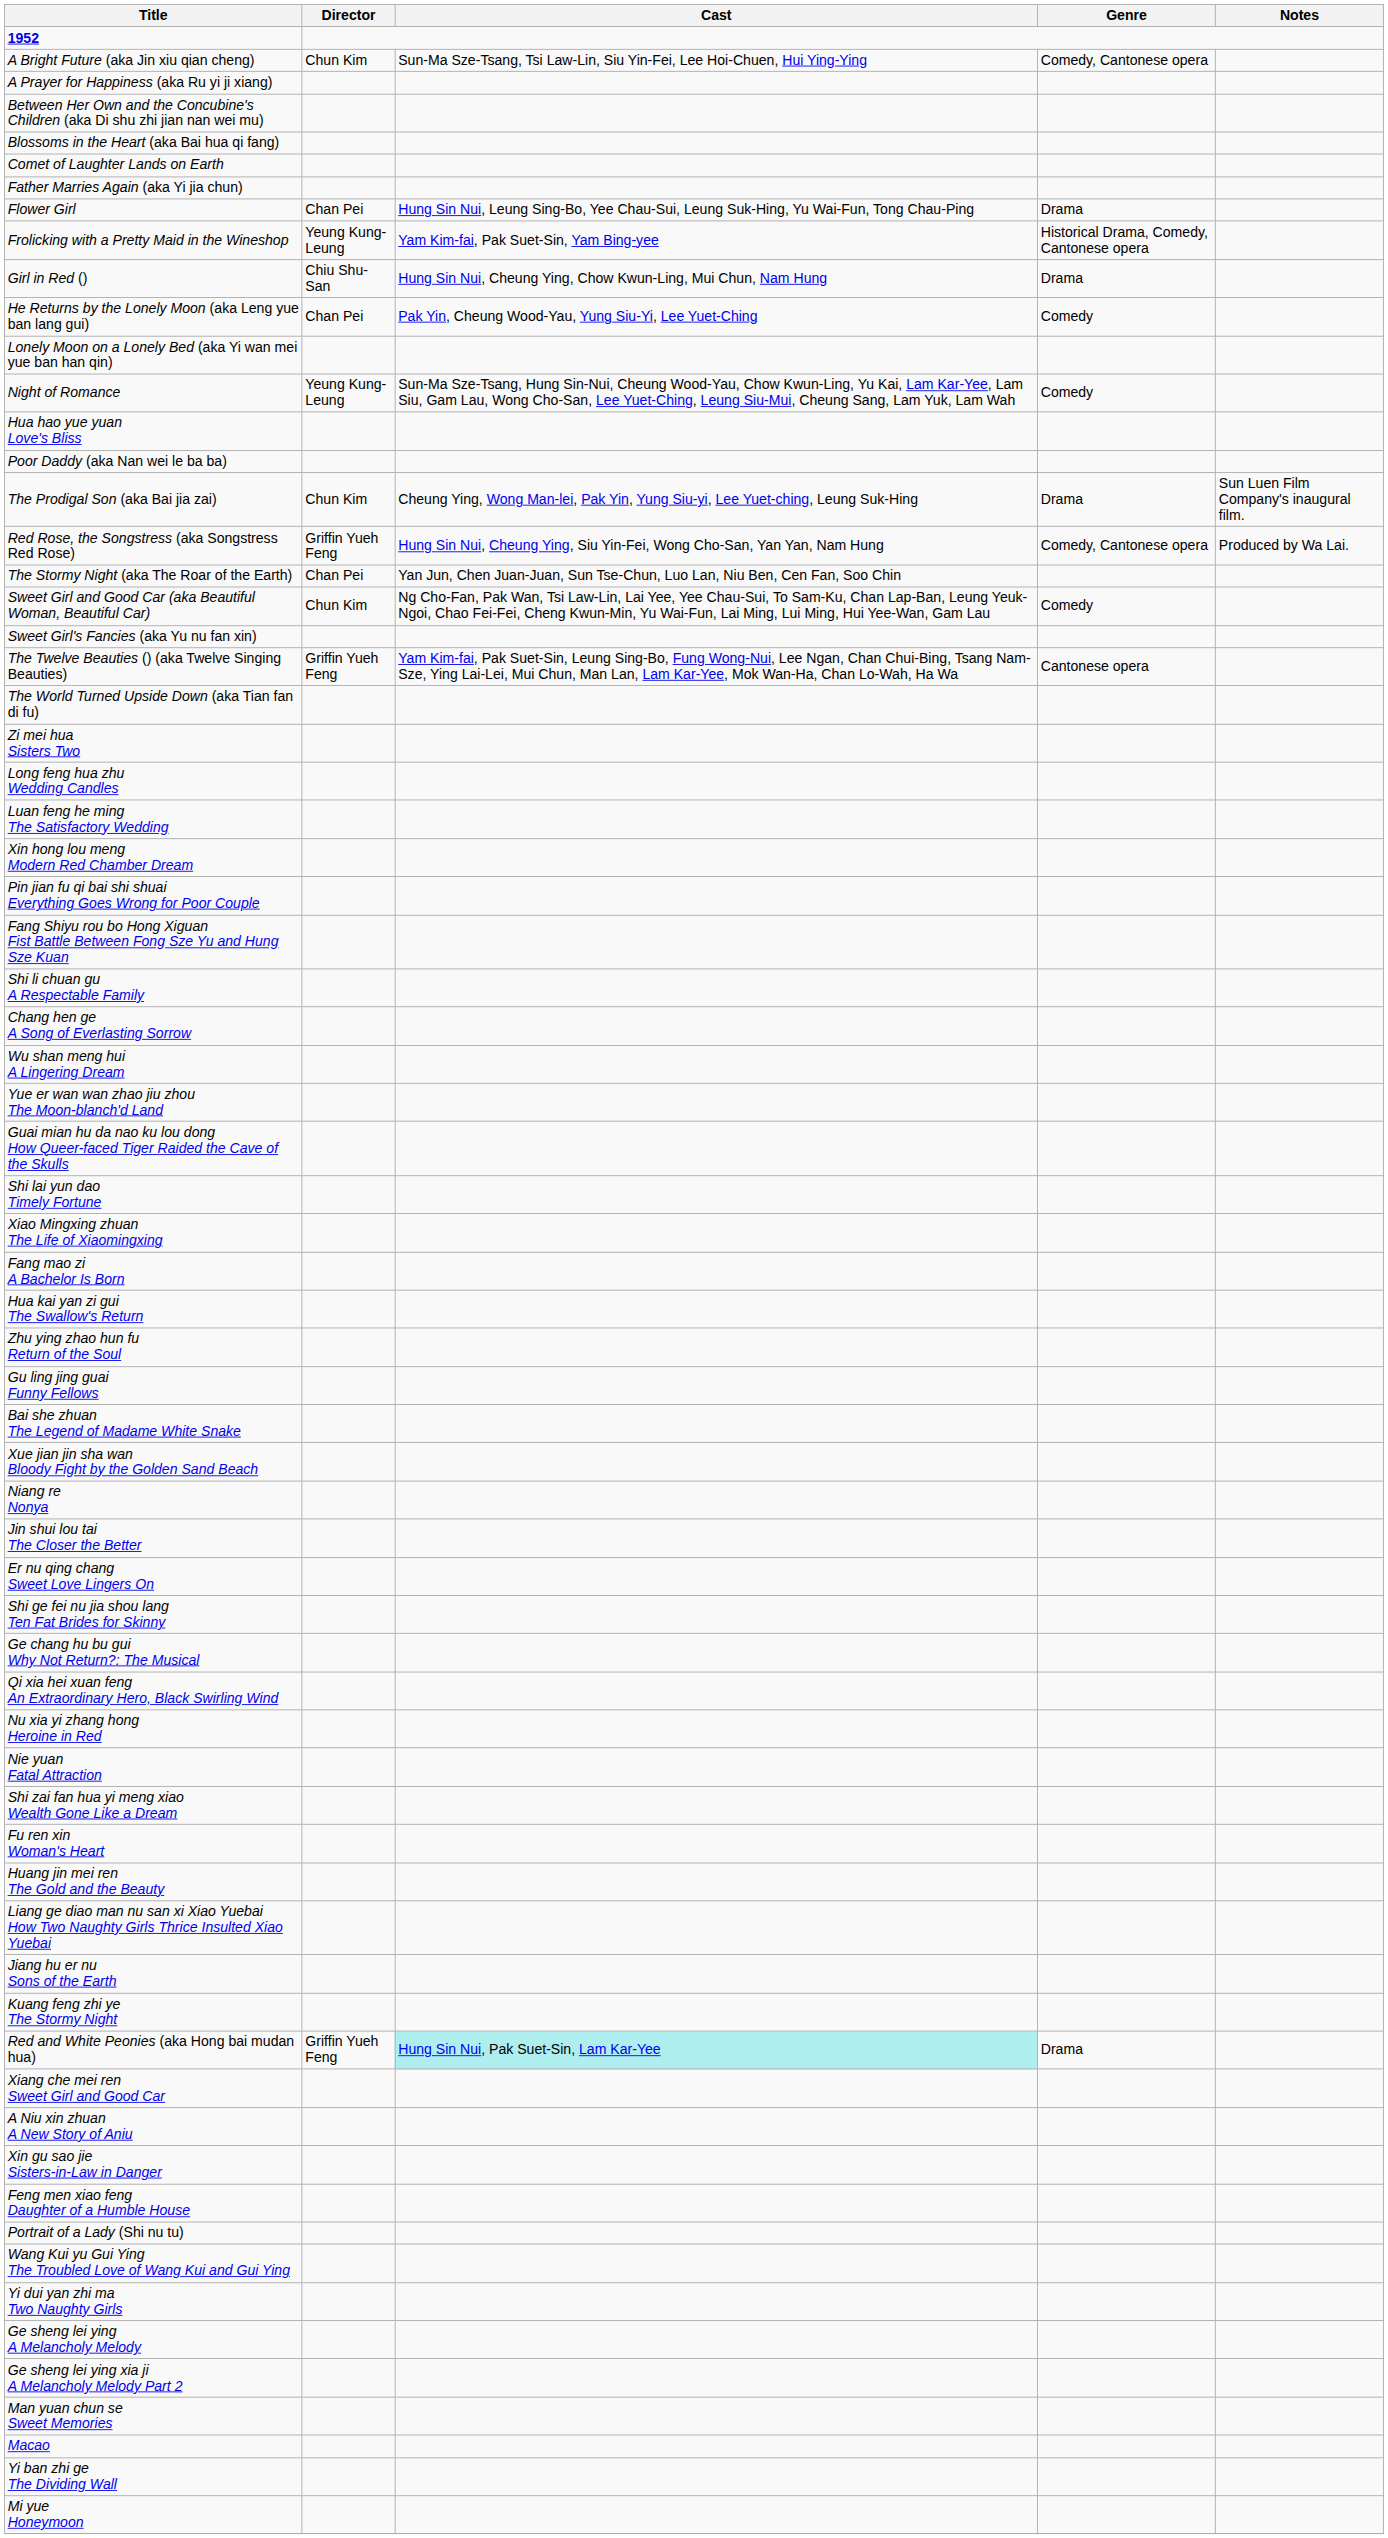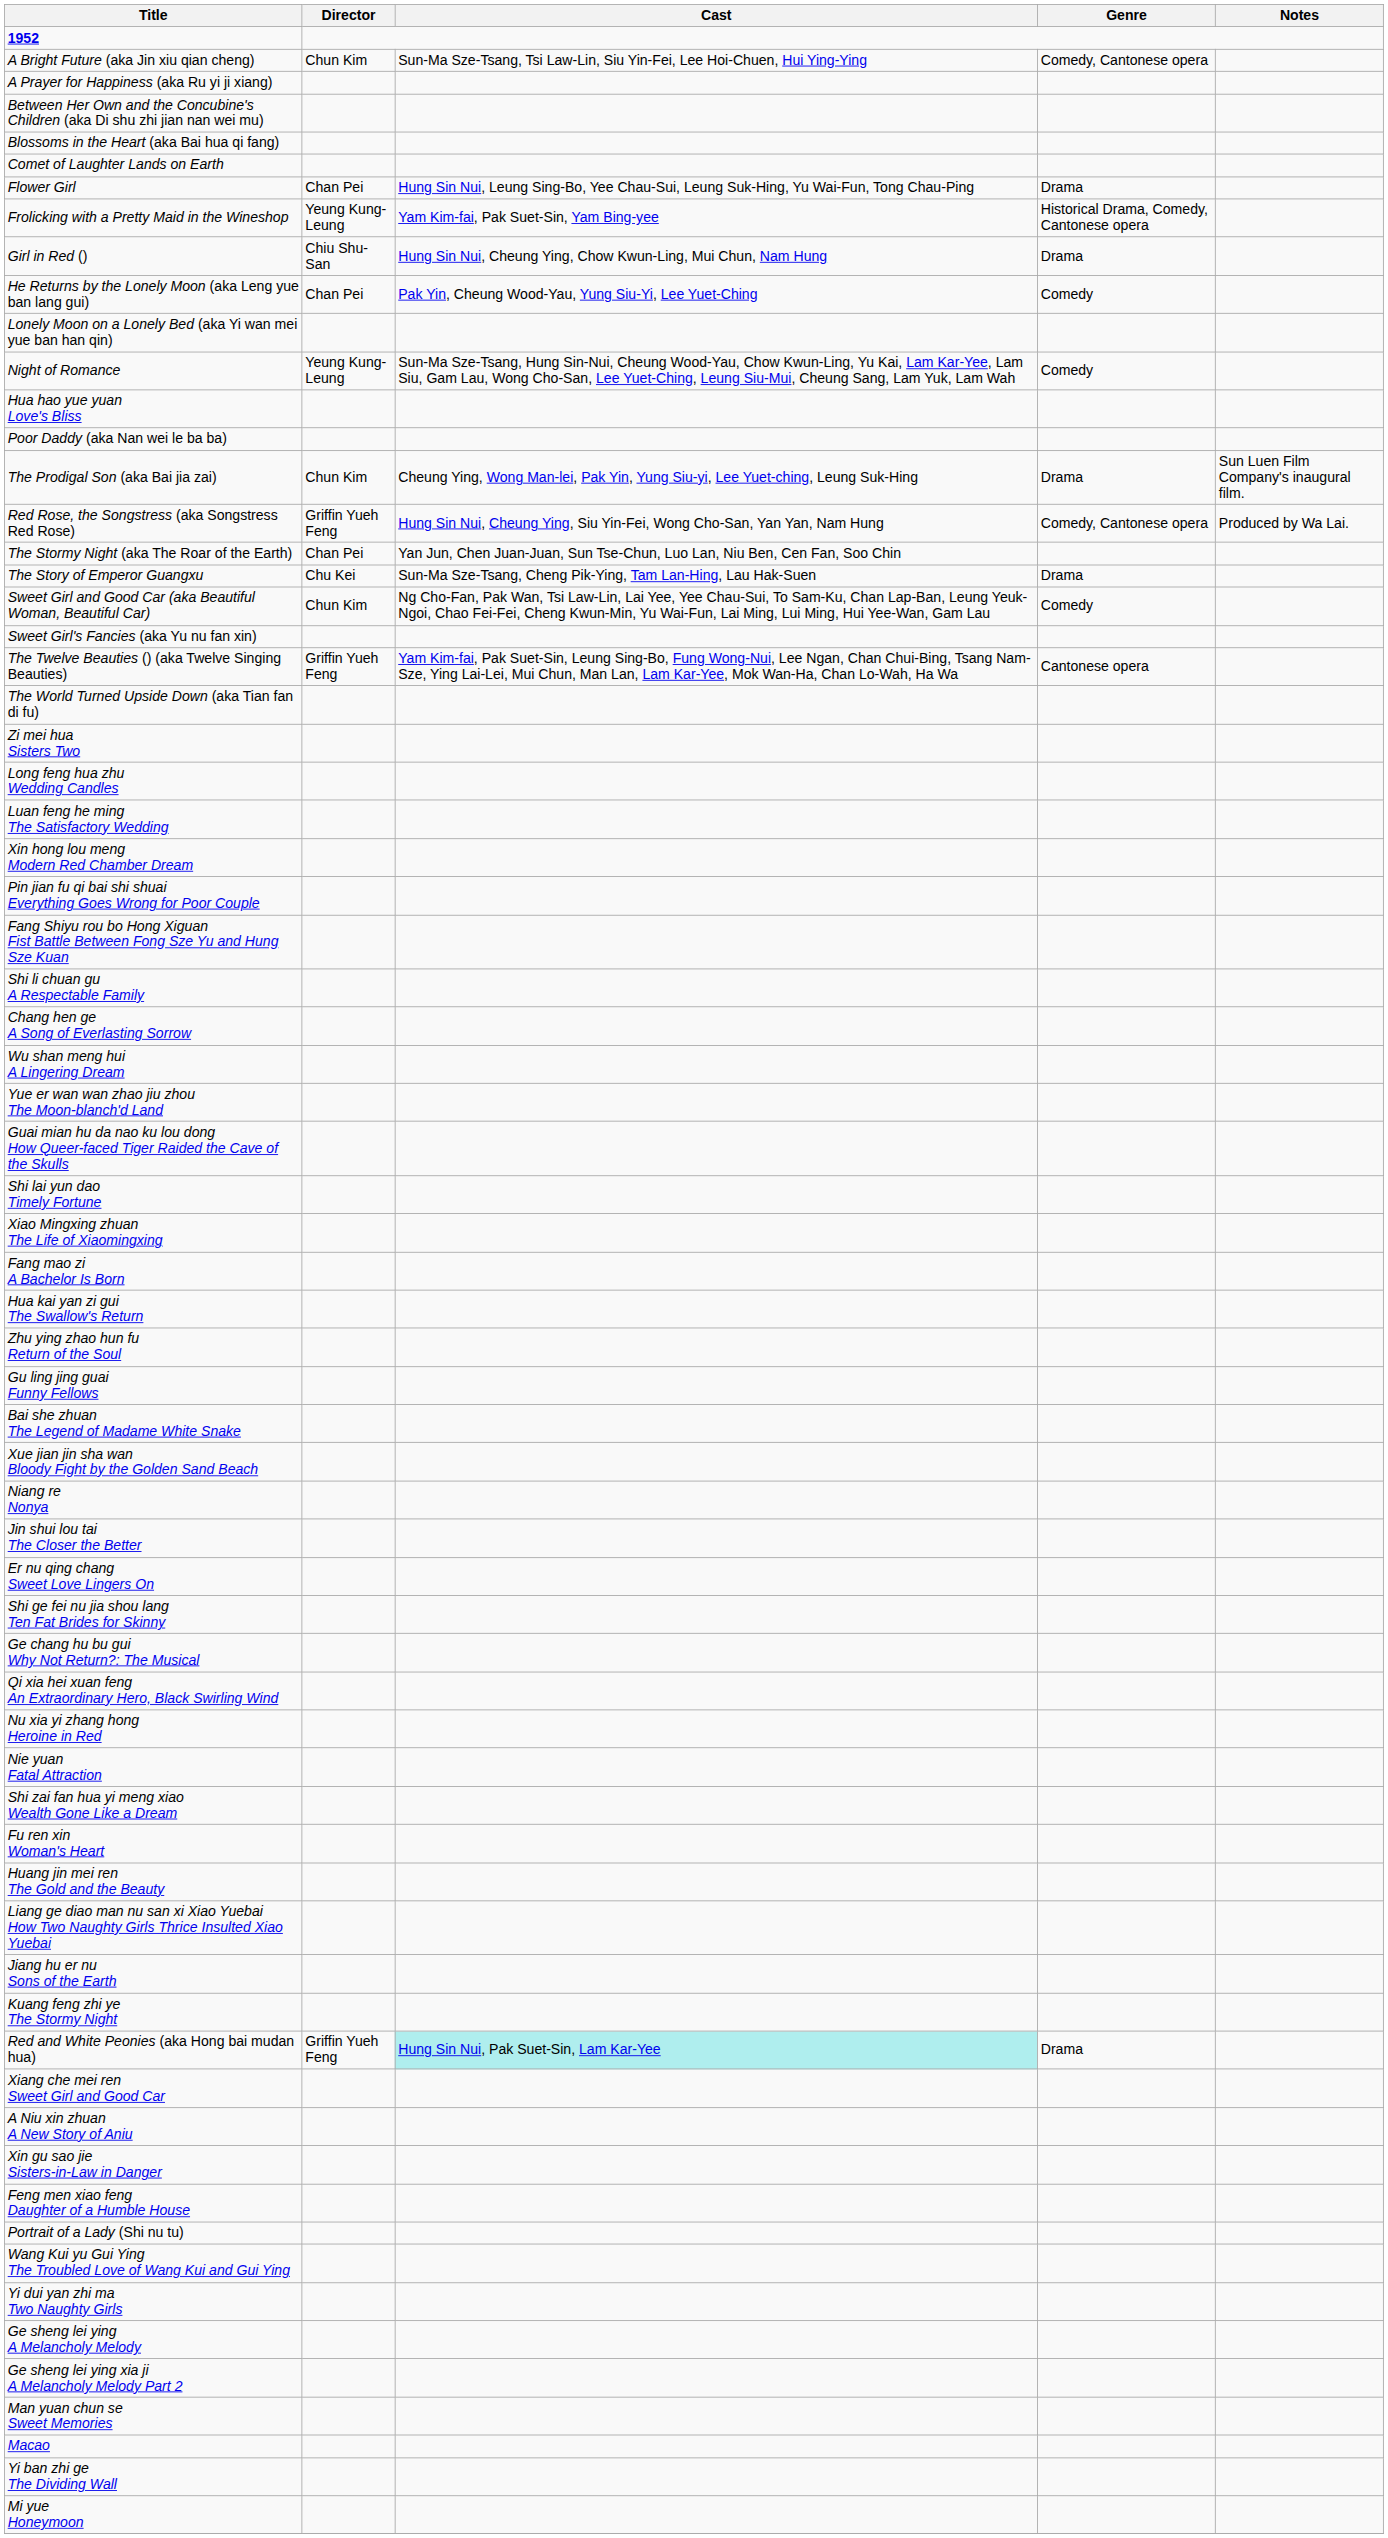- row: Father Marries Again (aka Yi jia chun)
+ row: The Story of Emperor Guangxu | Chu Kei | Sun-Ma Sze-Tsang, Cheng Pik-Ying, Tam Lan-Hing, Lau Hak-Suen | Drama
